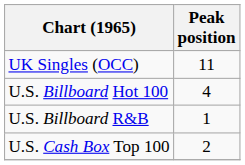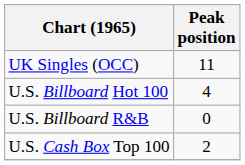U.S. Billboard R&B | Peak position: 1 -> 0
